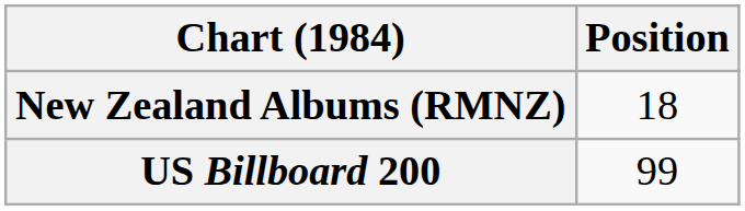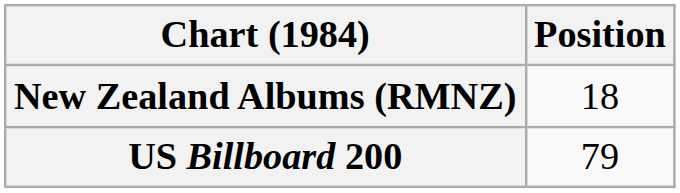US Billboard 200 | Position: 99 -> 79
